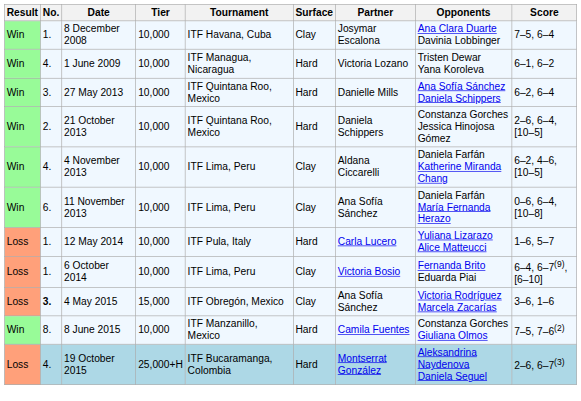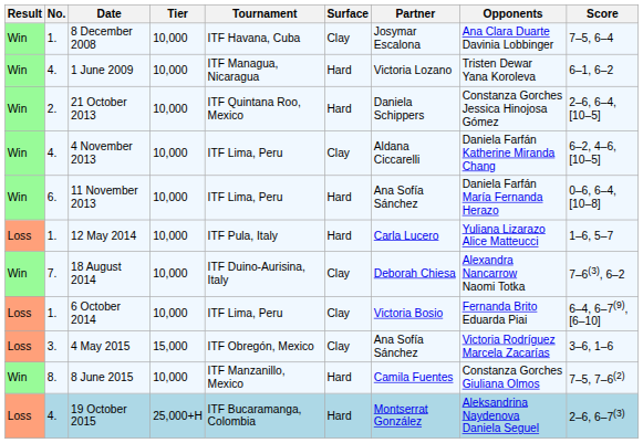- row: Win | 3. | 27 May 2013 | 10,000 | ITF Quintana Roo, Mexico | Hard | Danielle Mills | Ana Sofía Sánchez Daniela Schippers | 6–2, 6–4
11 November 2013 | Surface: Clay -> Hard
+ row: Win | 7. | 18 August 2014 | 10,000 | ITF Duino-Aurisina, Italy | Clay | Deborah Chiesa | Alexandra Nancarrow Naomi Totka | 7–6(3), 6–2
4 May 2015 | No.: bold -> normal
